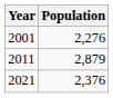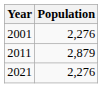2021 | Population: 2,376 -> 2,276
